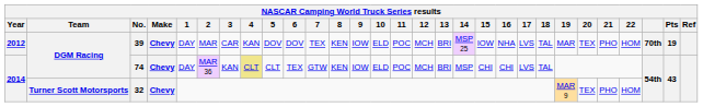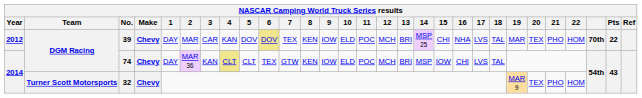39 | 6: no background -> khaki background
39 | 15: IOW -> CHI
39 | Pts: 19 -> 22
74 | 15: CHI -> IOW
